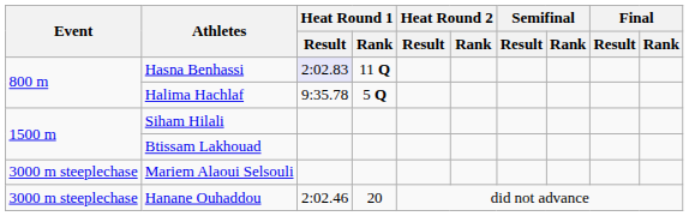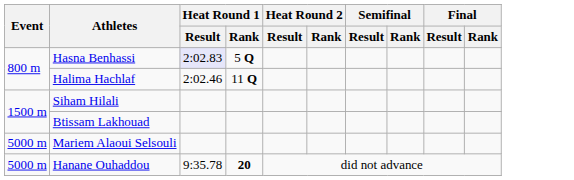Hasna Benhassi | Heat Round 1 / Rank: 11 Q -> 5 Q
Halima Hachlaf | Heat Round 1 / Result: 9:35.78 -> 2:02.46
Halima Hachlaf | Heat Round 1 / Rank: 5 Q -> 11 Q
Mariem Alaoui Selsouli | Event: 3000 m steeplechase -> 5000 m
Hanane Ouhaddou | Event: 3000 m steeplechase -> 5000 m
Hanane Ouhaddou | Heat Round 1 / Result: 2:02.46 -> 9:35.78
Hanane Ouhaddou | Heat Round 1 / Rank: normal -> bold
